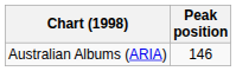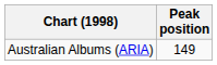Australian Albums (ARIA) | Peak position: 146 -> 149
